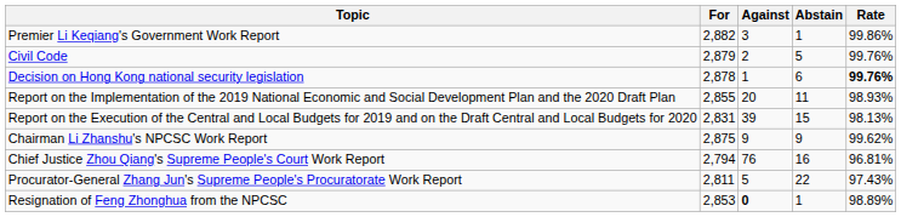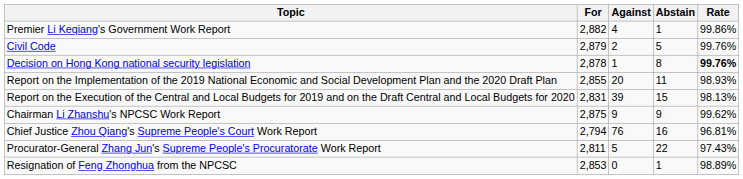Premier Li Keqiang's Government Work Report | Against: 3 -> 4
Decision on Hong Kong national security legislation | Abstain: 6 -> 8
Resignation of Feng Zhonghua from the NPCSC | Against: bold -> normal
